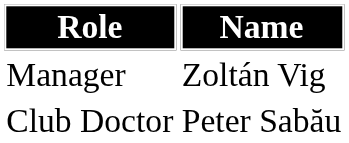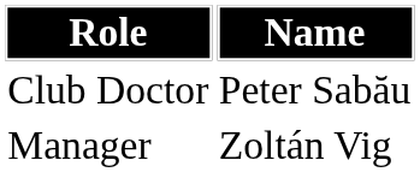rows swapped: Manager <-> Club Doctor
